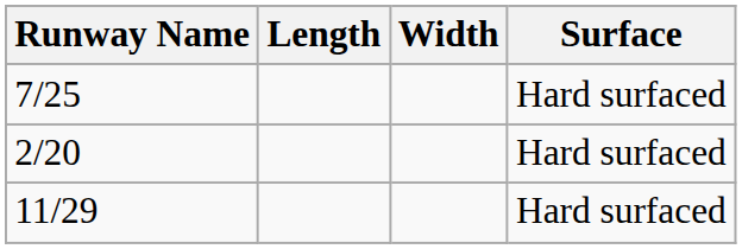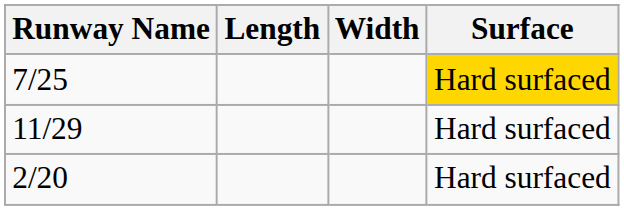7/25 | Surface: no background -> gold background
rows swapped: 11/29 <-> 2/20
